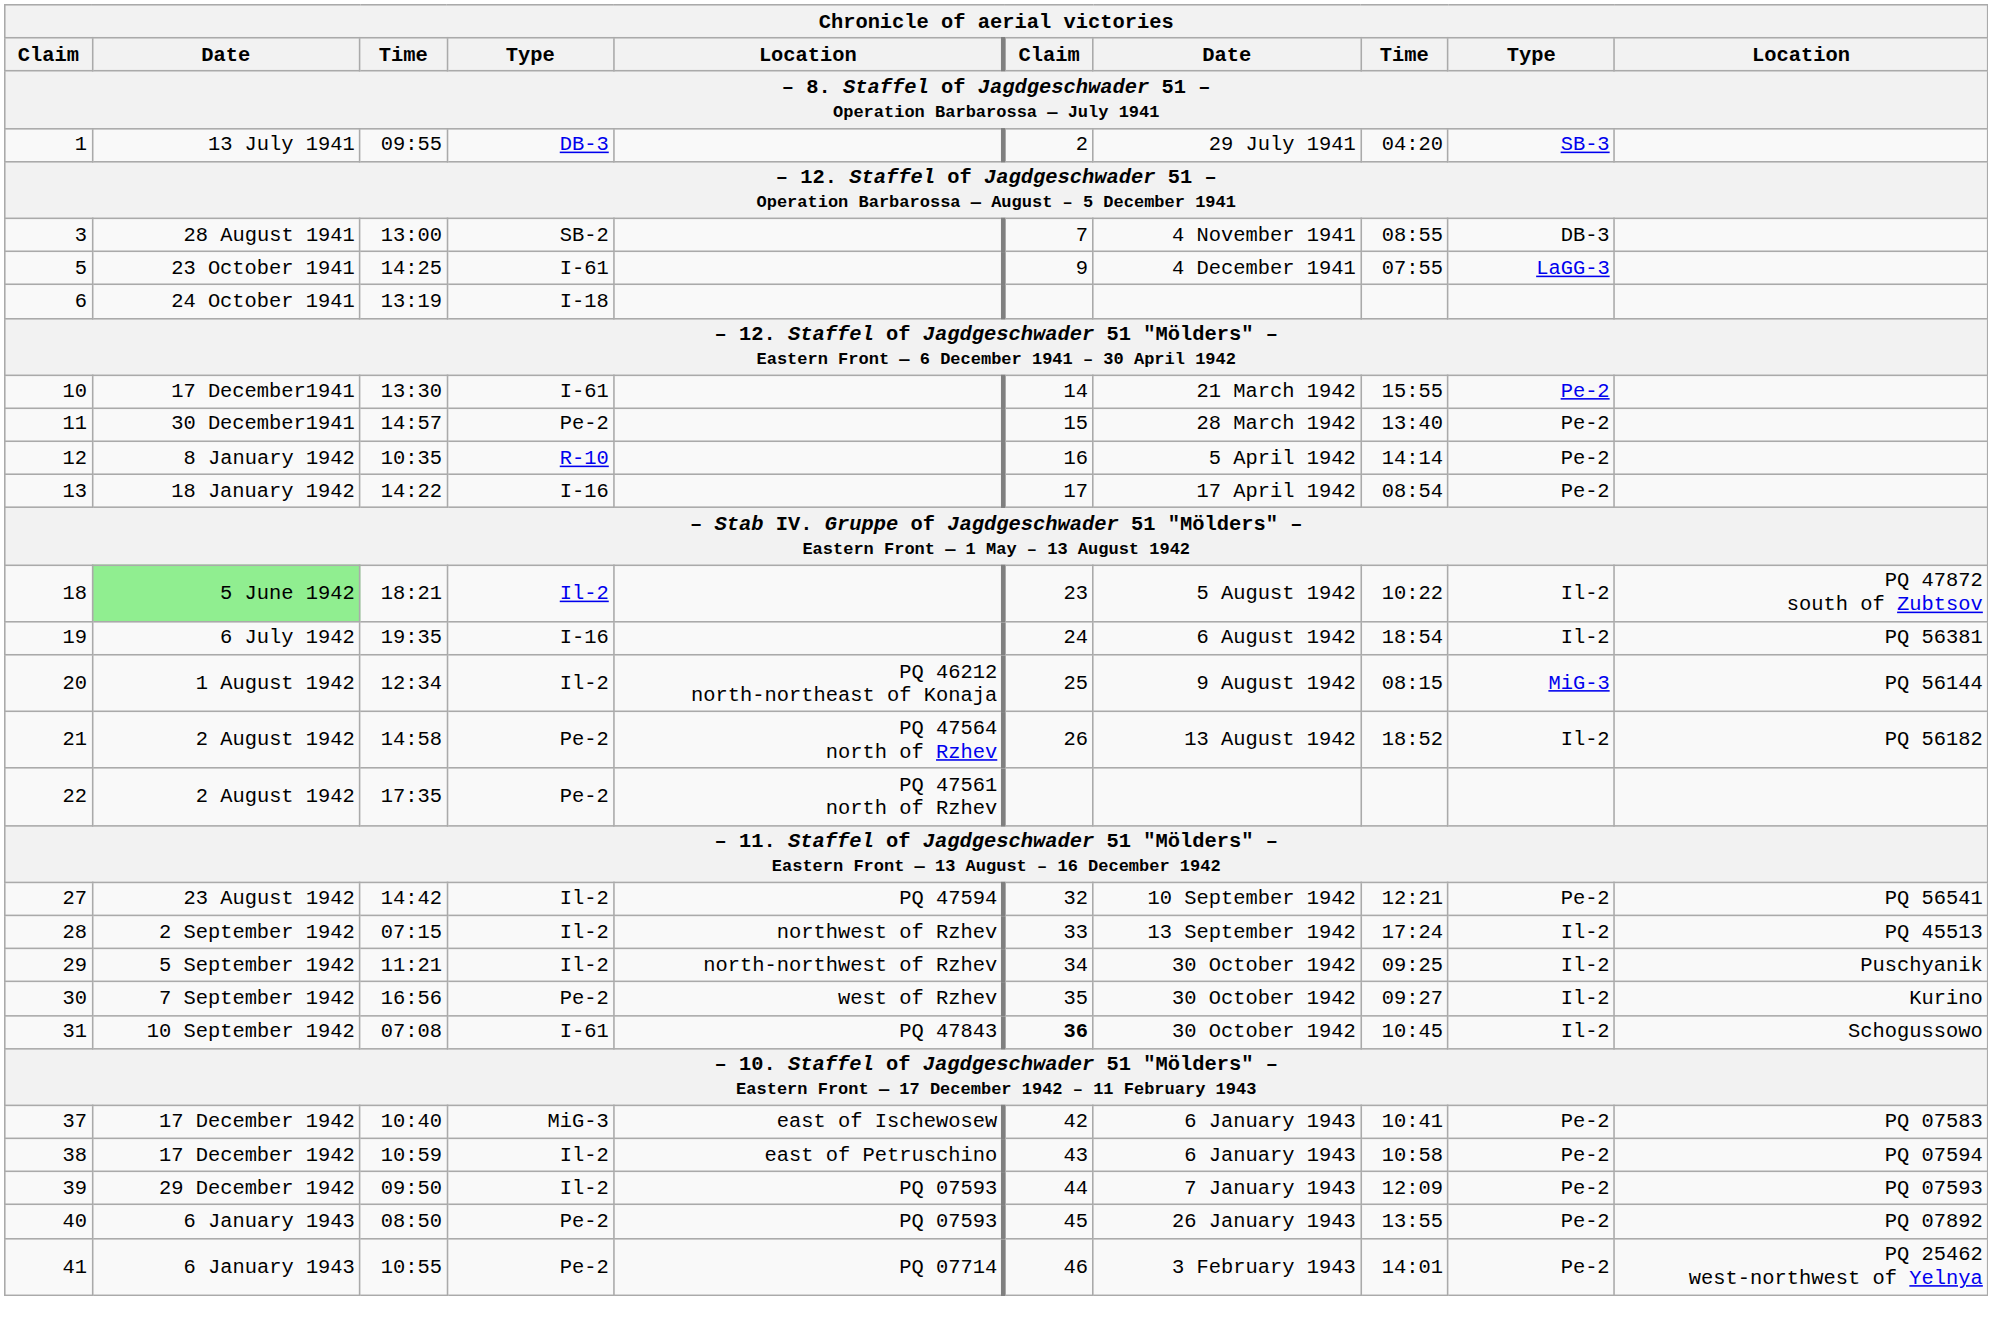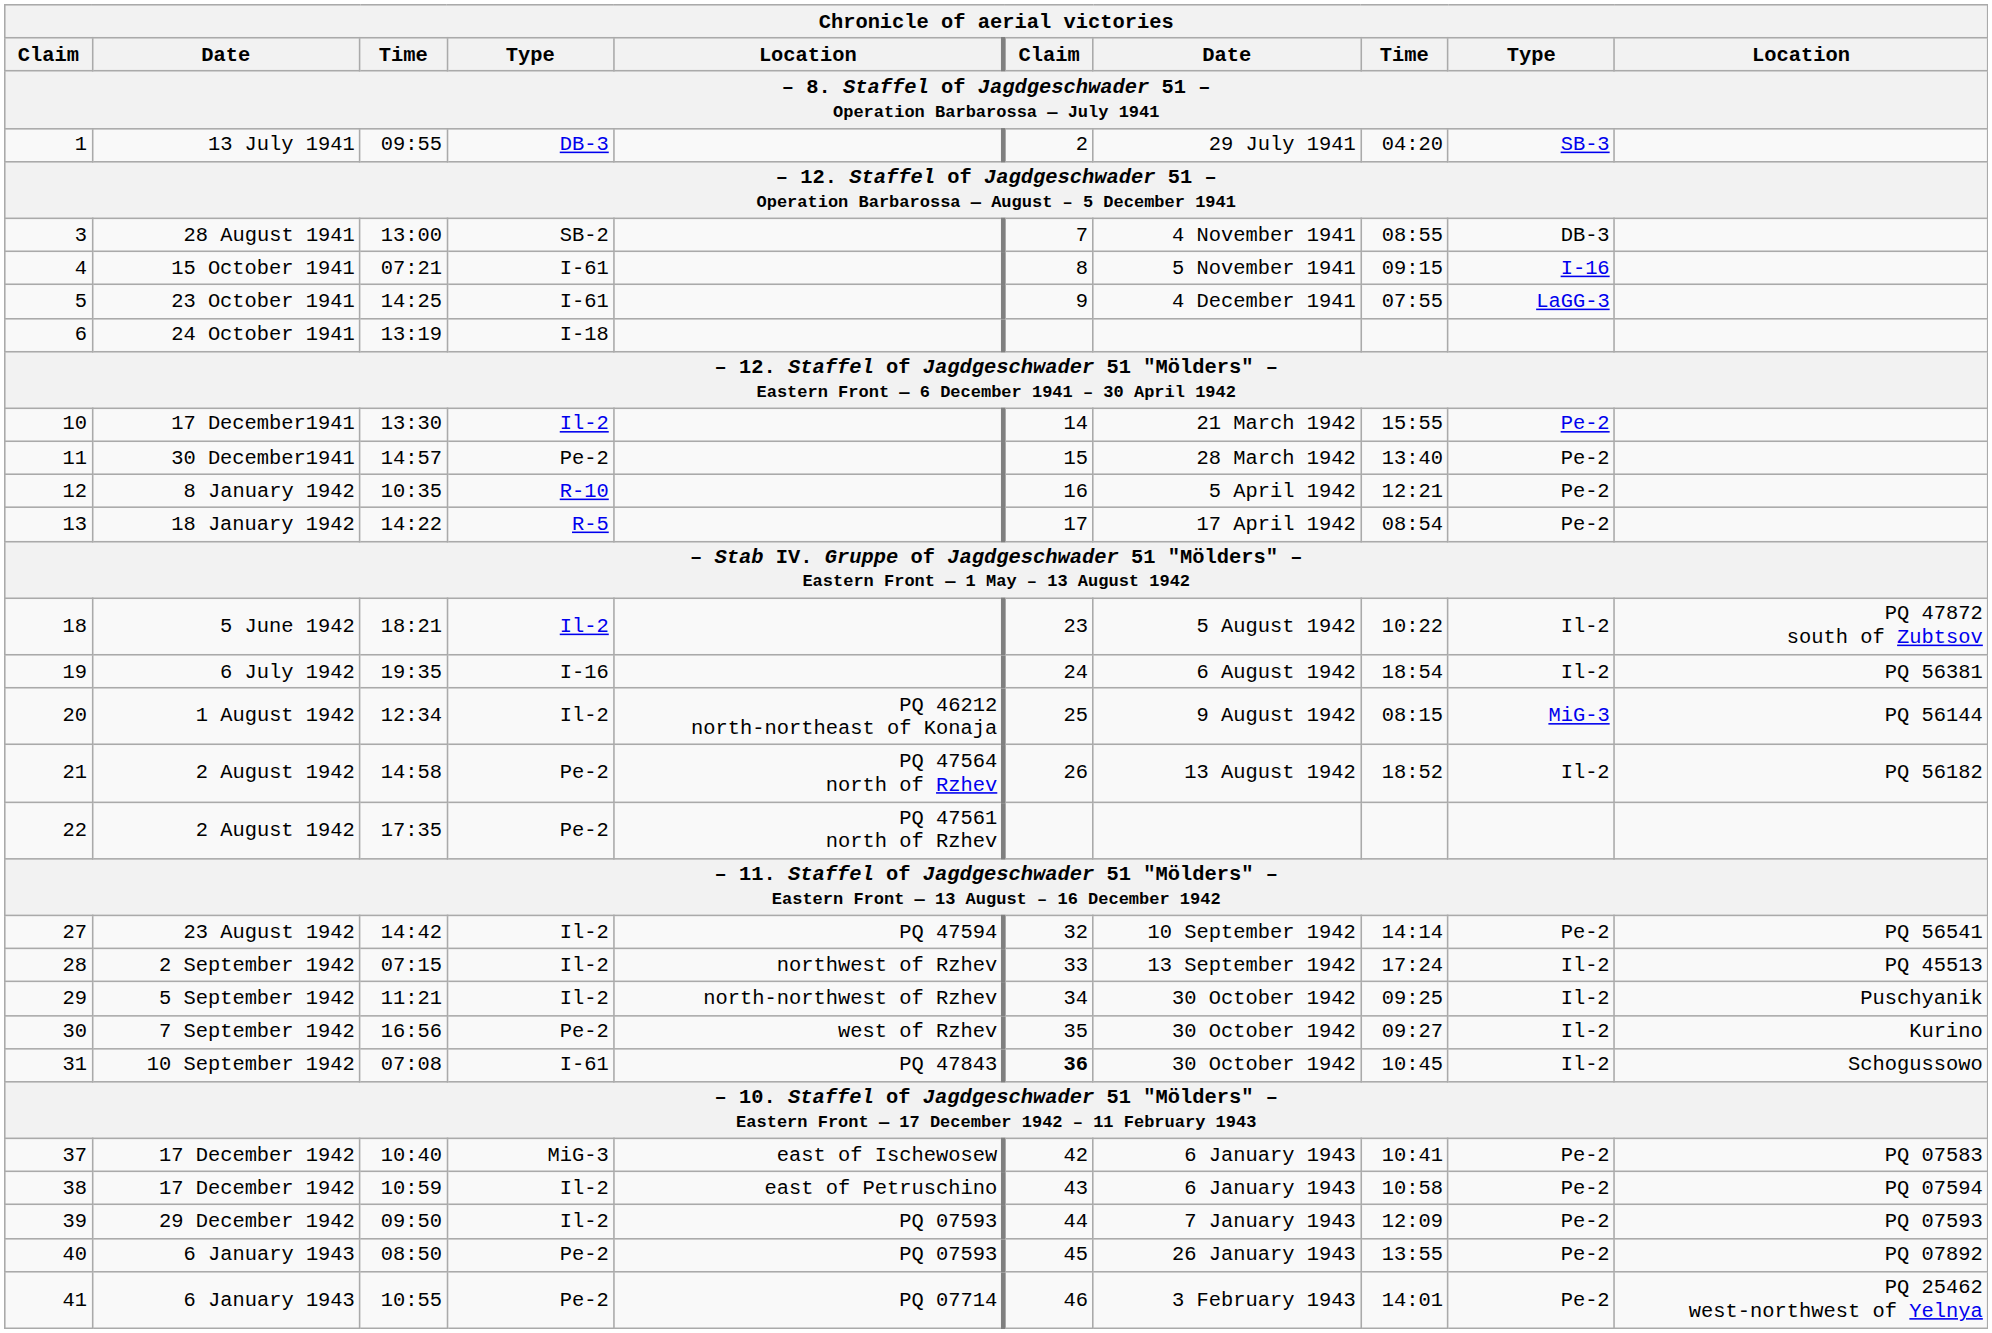+ row: 4 | 15 October 1941 | 07:21 | I-61 | 8 | 5 November 1941 | 09:15 | I-16
10 | column 4: I-61 -> Il-2
12 | column 8: 14:14 -> 12:21
13 | column 4: I-16 -> R-5
18 | column 2: lightgreen background -> no background
27 | column 8: 12:21 -> 14:14
